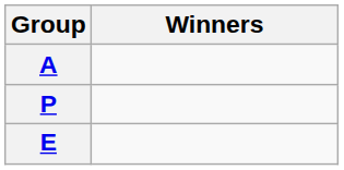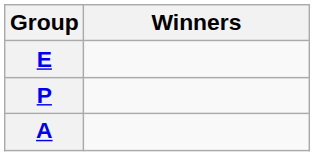rows swapped: A <-> E
